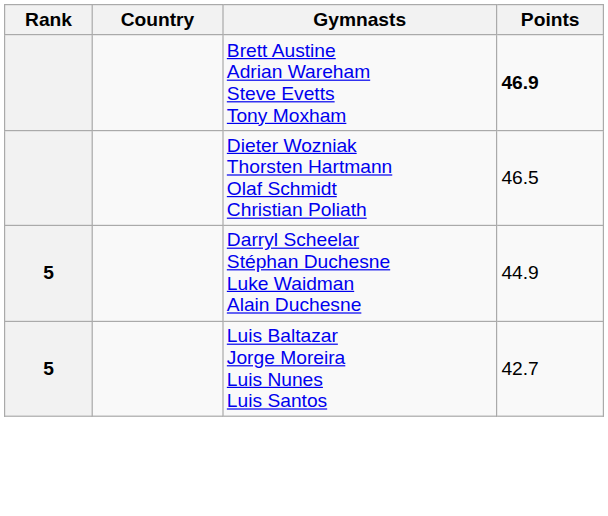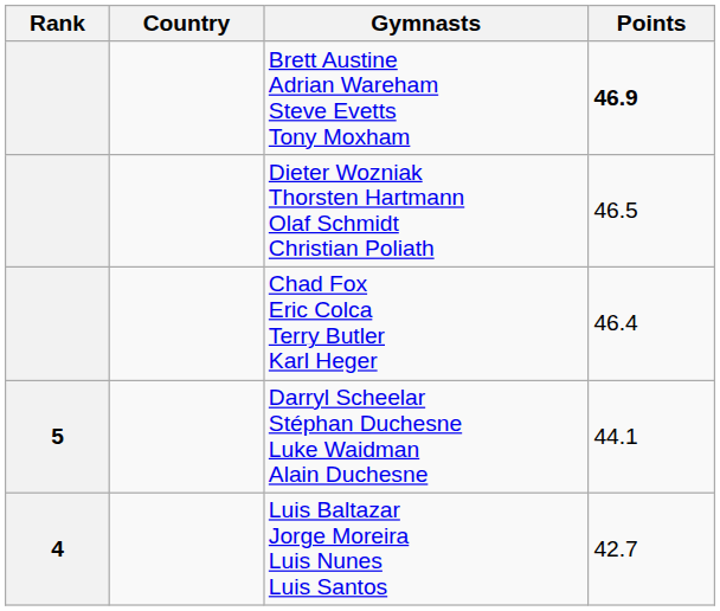+ row: Chad Fox Eric Colca Terry Butler Karl Heger | 46.4
Darryl Scheelar Stéphan Duchesne Luke Waidman Alain Duchesne | Points: 44.9 -> 44.1
Luis Baltazar Jorge Moreira Luis Nunes Luis Santos | Rank: 5 -> 4
